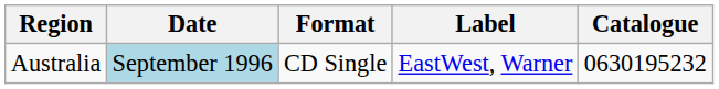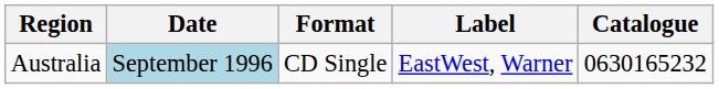Australia | Catalogue: 0630195232 -> 0630165232
